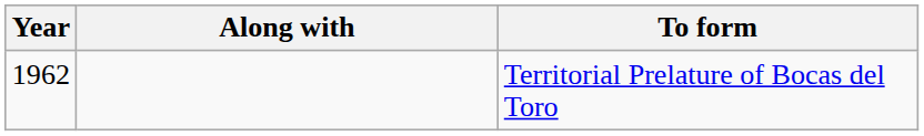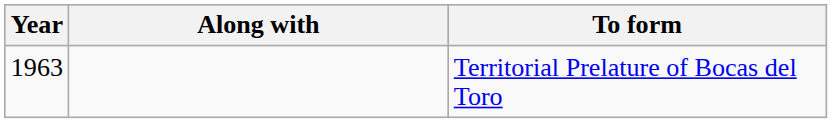Territorial Prelature of Bocas del Toro | Year: 1962 -> 1963
